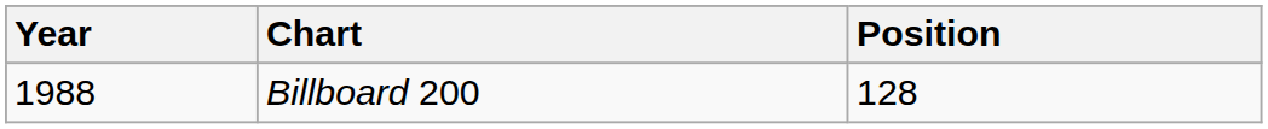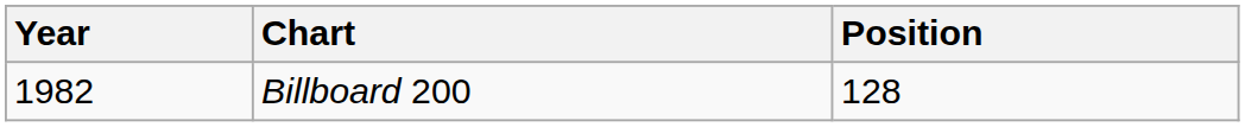Billboard 200 | Year: 1988 -> 1982
